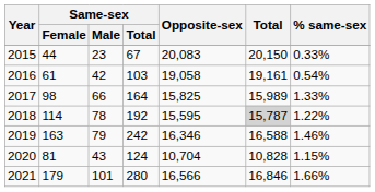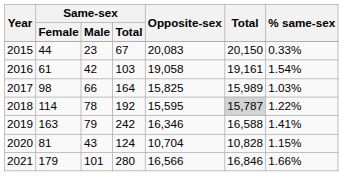2016 | % same-sex: 0.54% -> 1.54%
2017 | % same-sex: 1.33% -> 1.03%
2019 | % same-sex: 1.46% -> 1.41%
